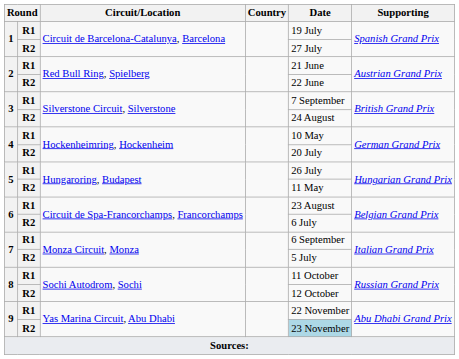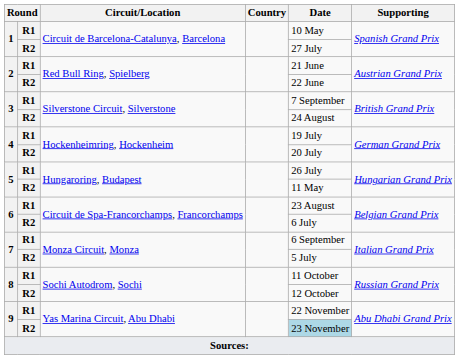1 / R1 | Date: 19 July -> 10 May
4 / R1 | Date: 10 May -> 19 July
